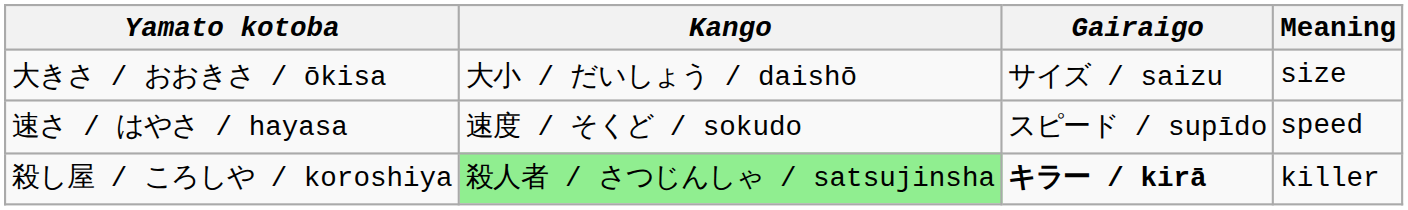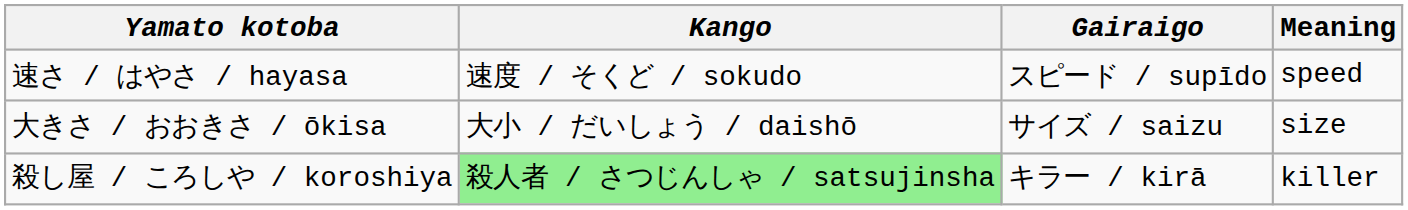rows swapped: 大きさ / おおきさ / ōkisa <-> 速さ / はやさ / hayasa
殺し屋 / ころしや / koroshiya | Gairaigo: bold -> normal
